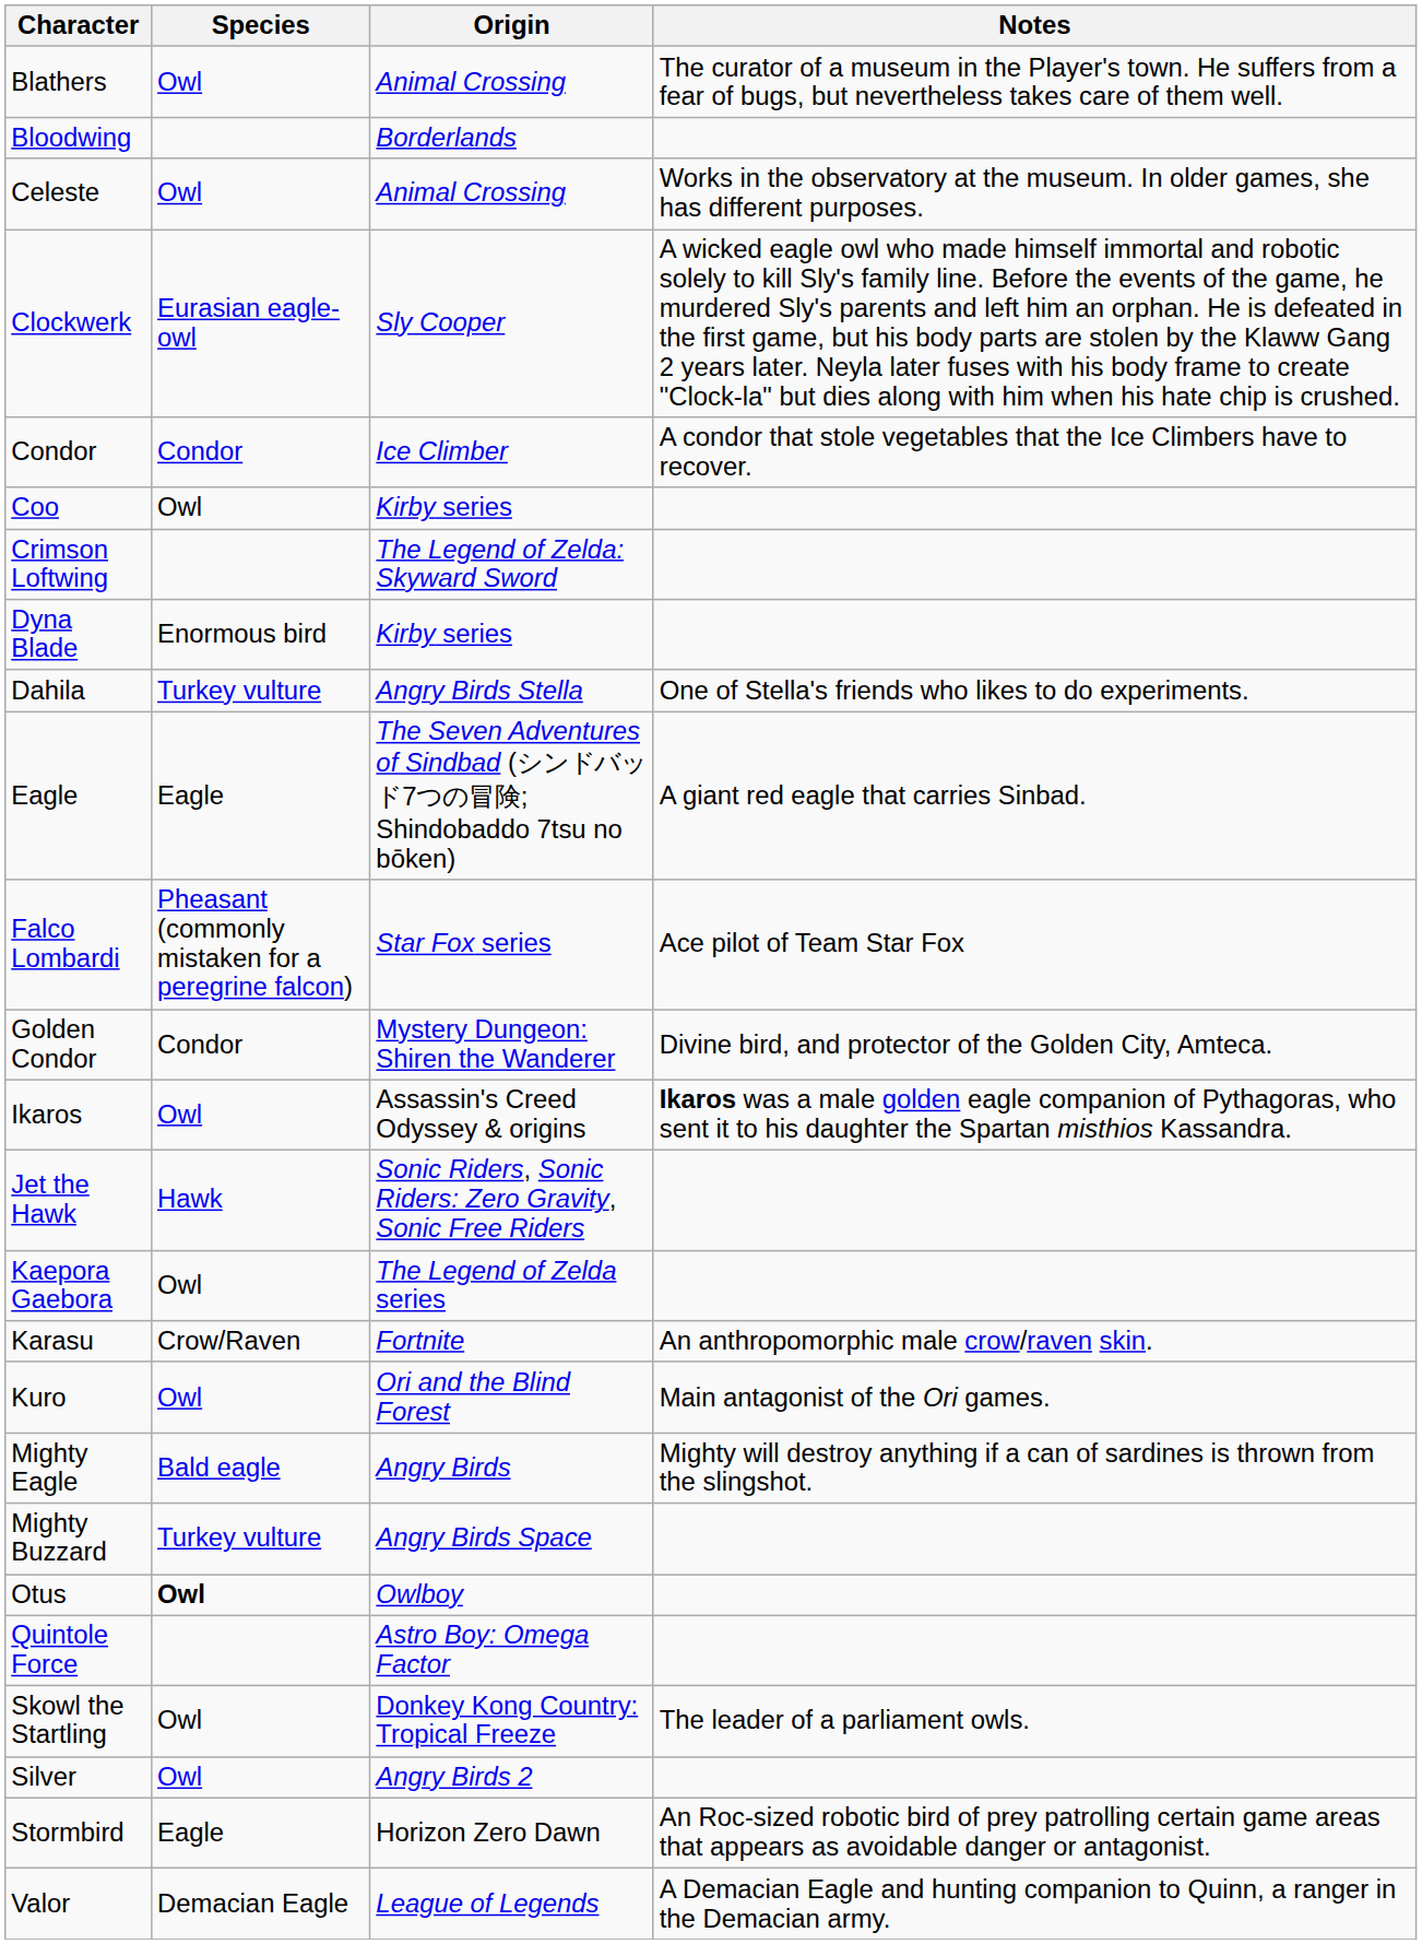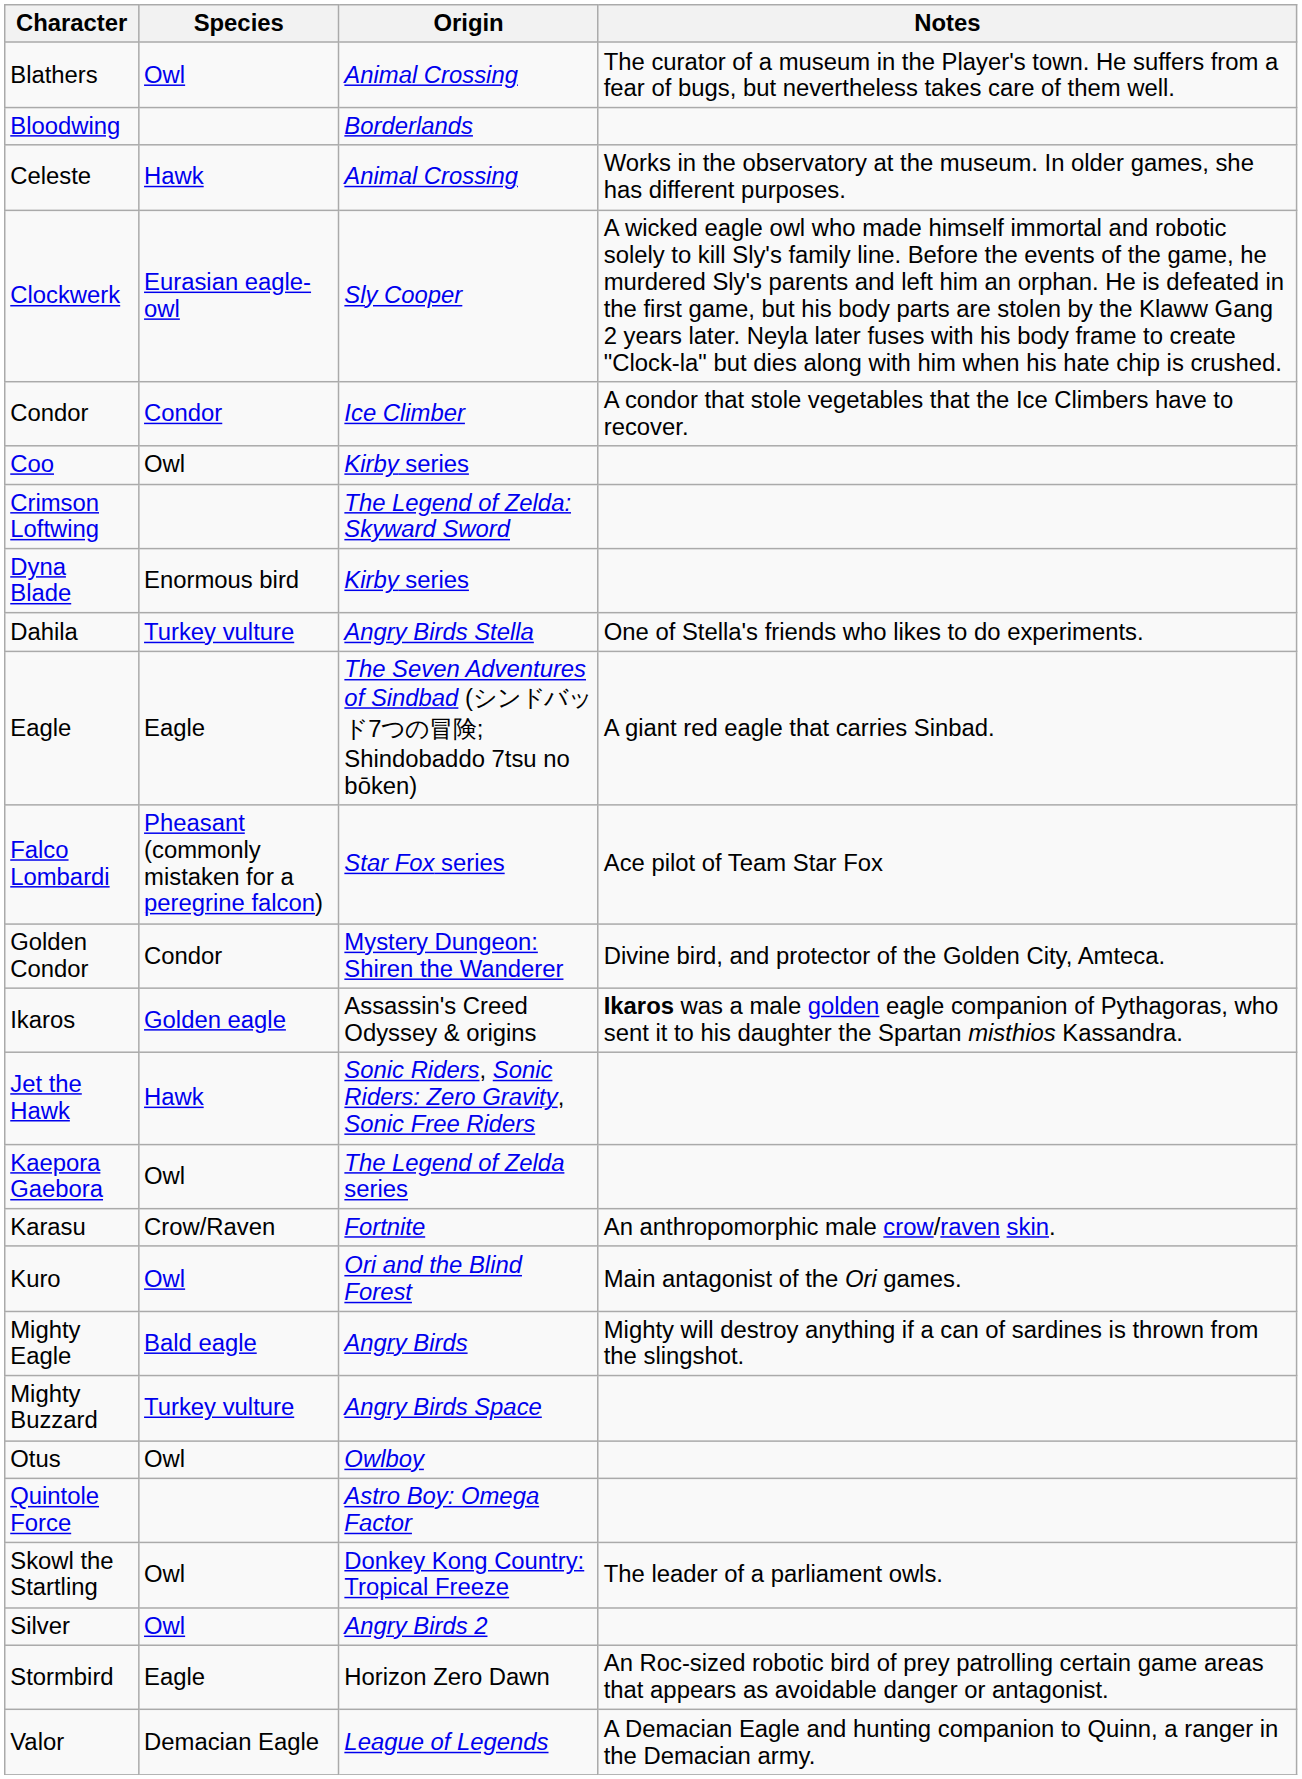Celeste | Species: Owl -> Hawk
Ikaros | Species: Owl -> Golden eagle
Otus | Species: bold -> normal
